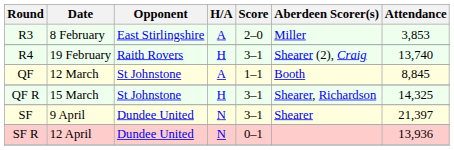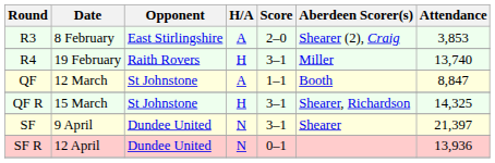R3 | Aberdeen Scorer(s): Miller -> Shearer (2), Craig
R4 | Aberdeen Scorer(s): Shearer (2), Craig -> Miller
QF | Attendance: 8,845 -> 8,847
